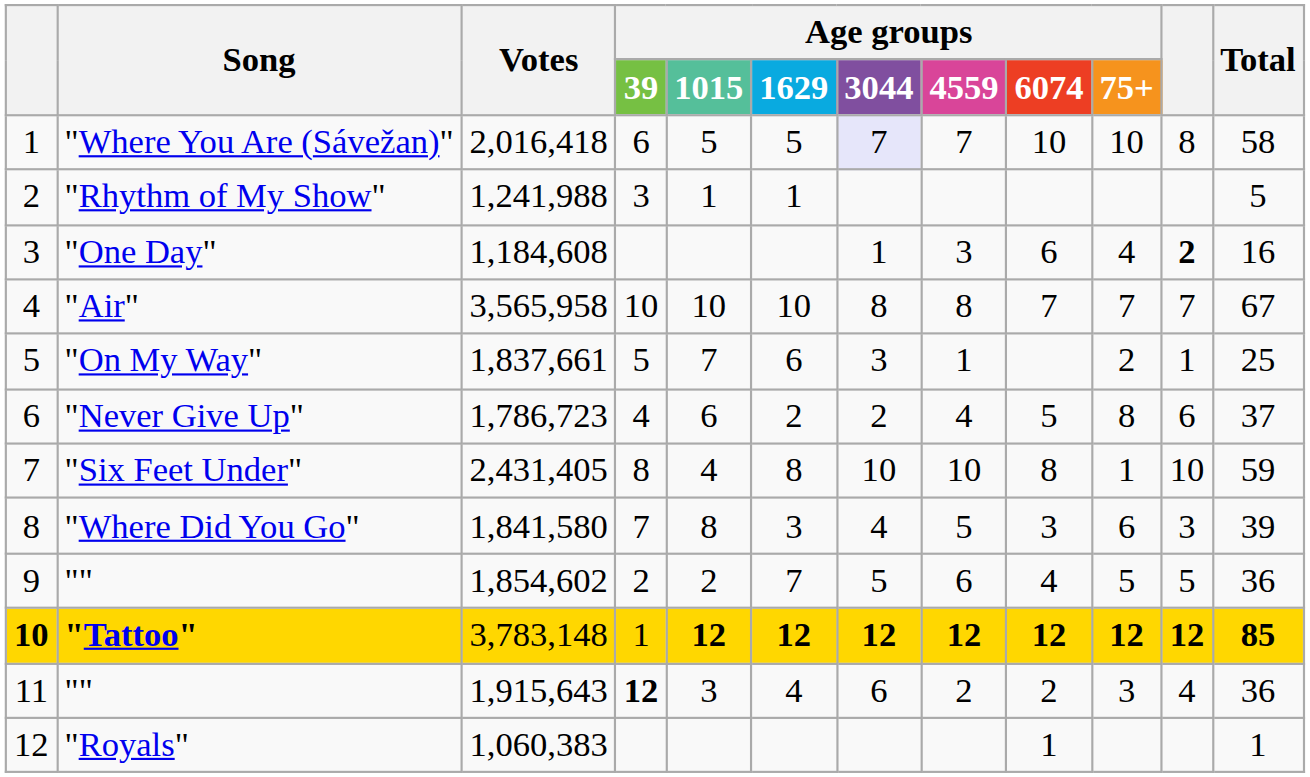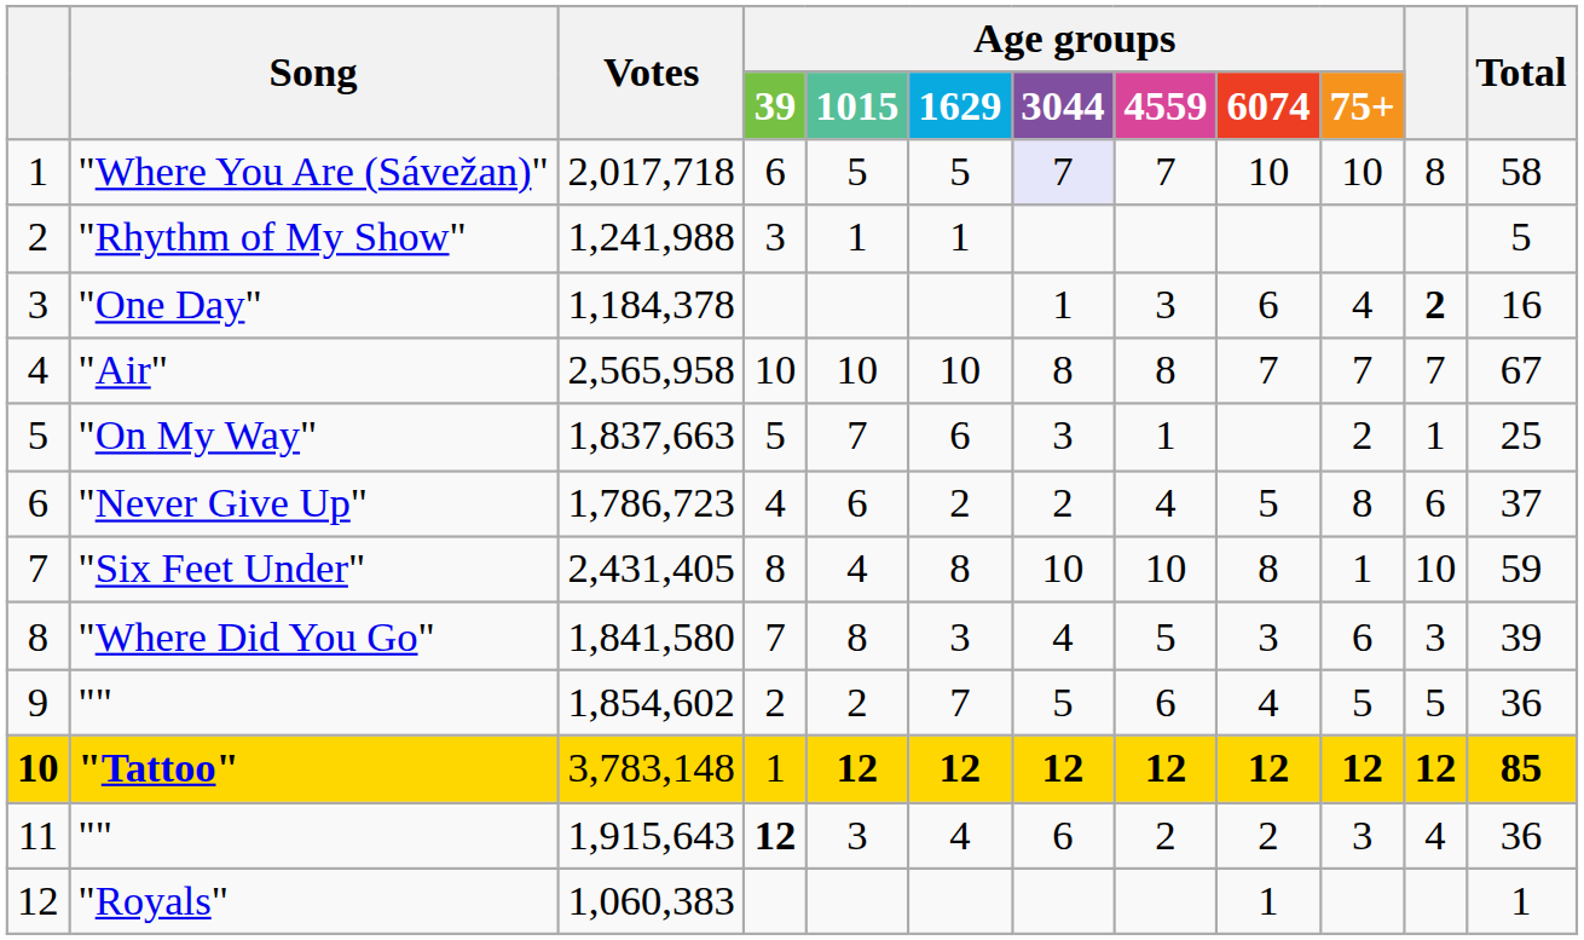"Where You Are (Sávežan)" | Votes: 2,016,418 -> 2,017,718
"One Day" | Votes: 1,184,608 -> 1,184,378
"Air" | Votes: 3,565,958 -> 2,565,958
"On My Way" | Votes: 1,837,661 -> 1,837,663
